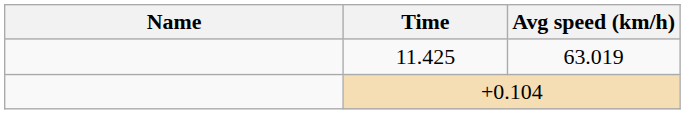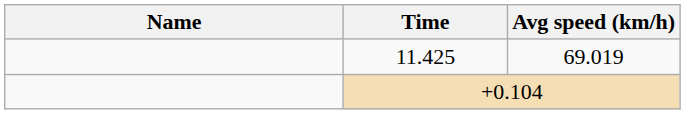11.425 | Avg speed (km/h): 63.019 -> 69.019
